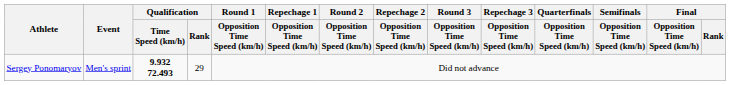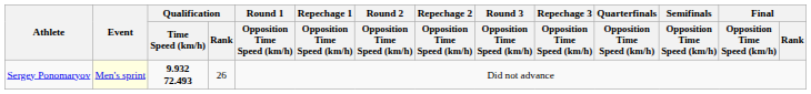Sergey Ponomaryov | Event: no background -> lightyellow background
Sergey Ponomaryov | Qualification / Rank: 29 -> 26
